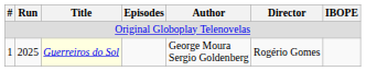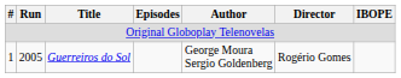1 | Run: 2025 -> 2005
1 | Title: lightyellow background -> no background
